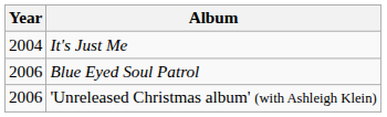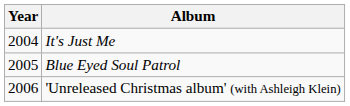Blue Eyed Soul Patrol | Year: 2006 -> 2005
